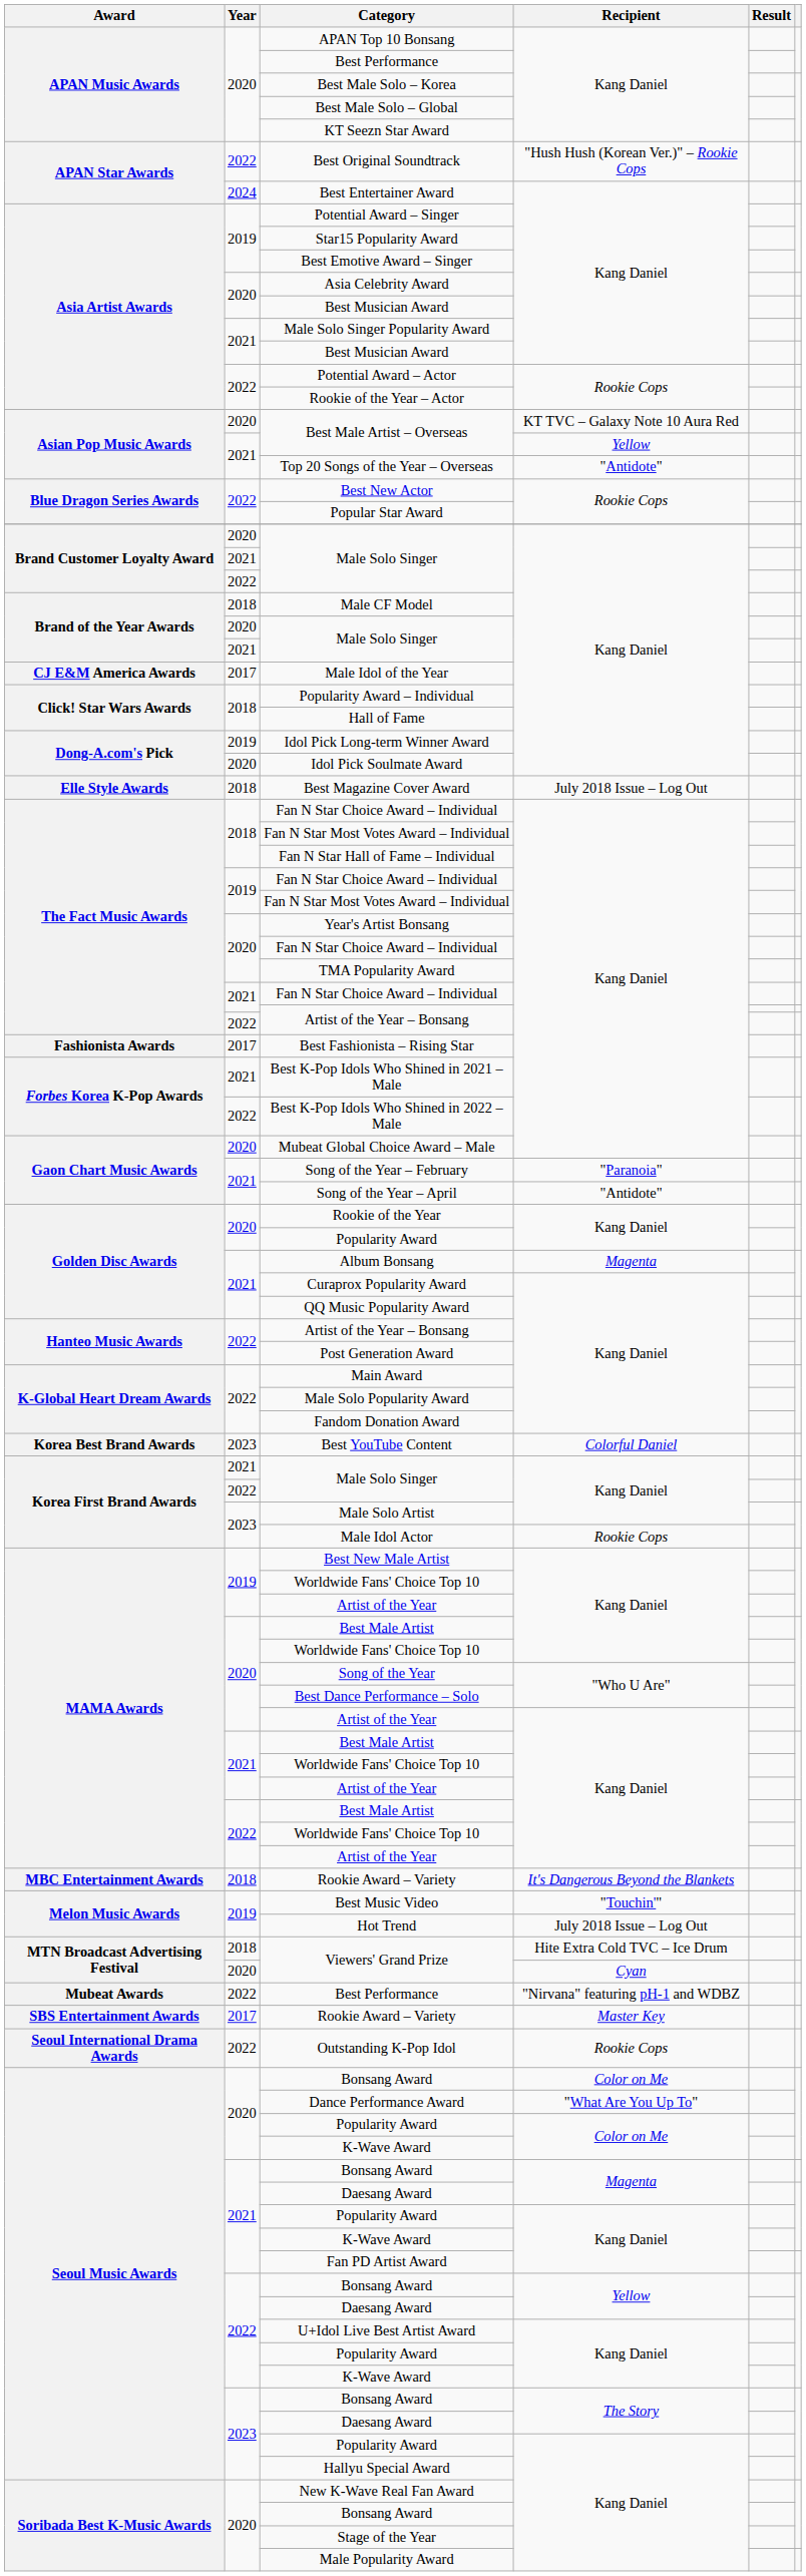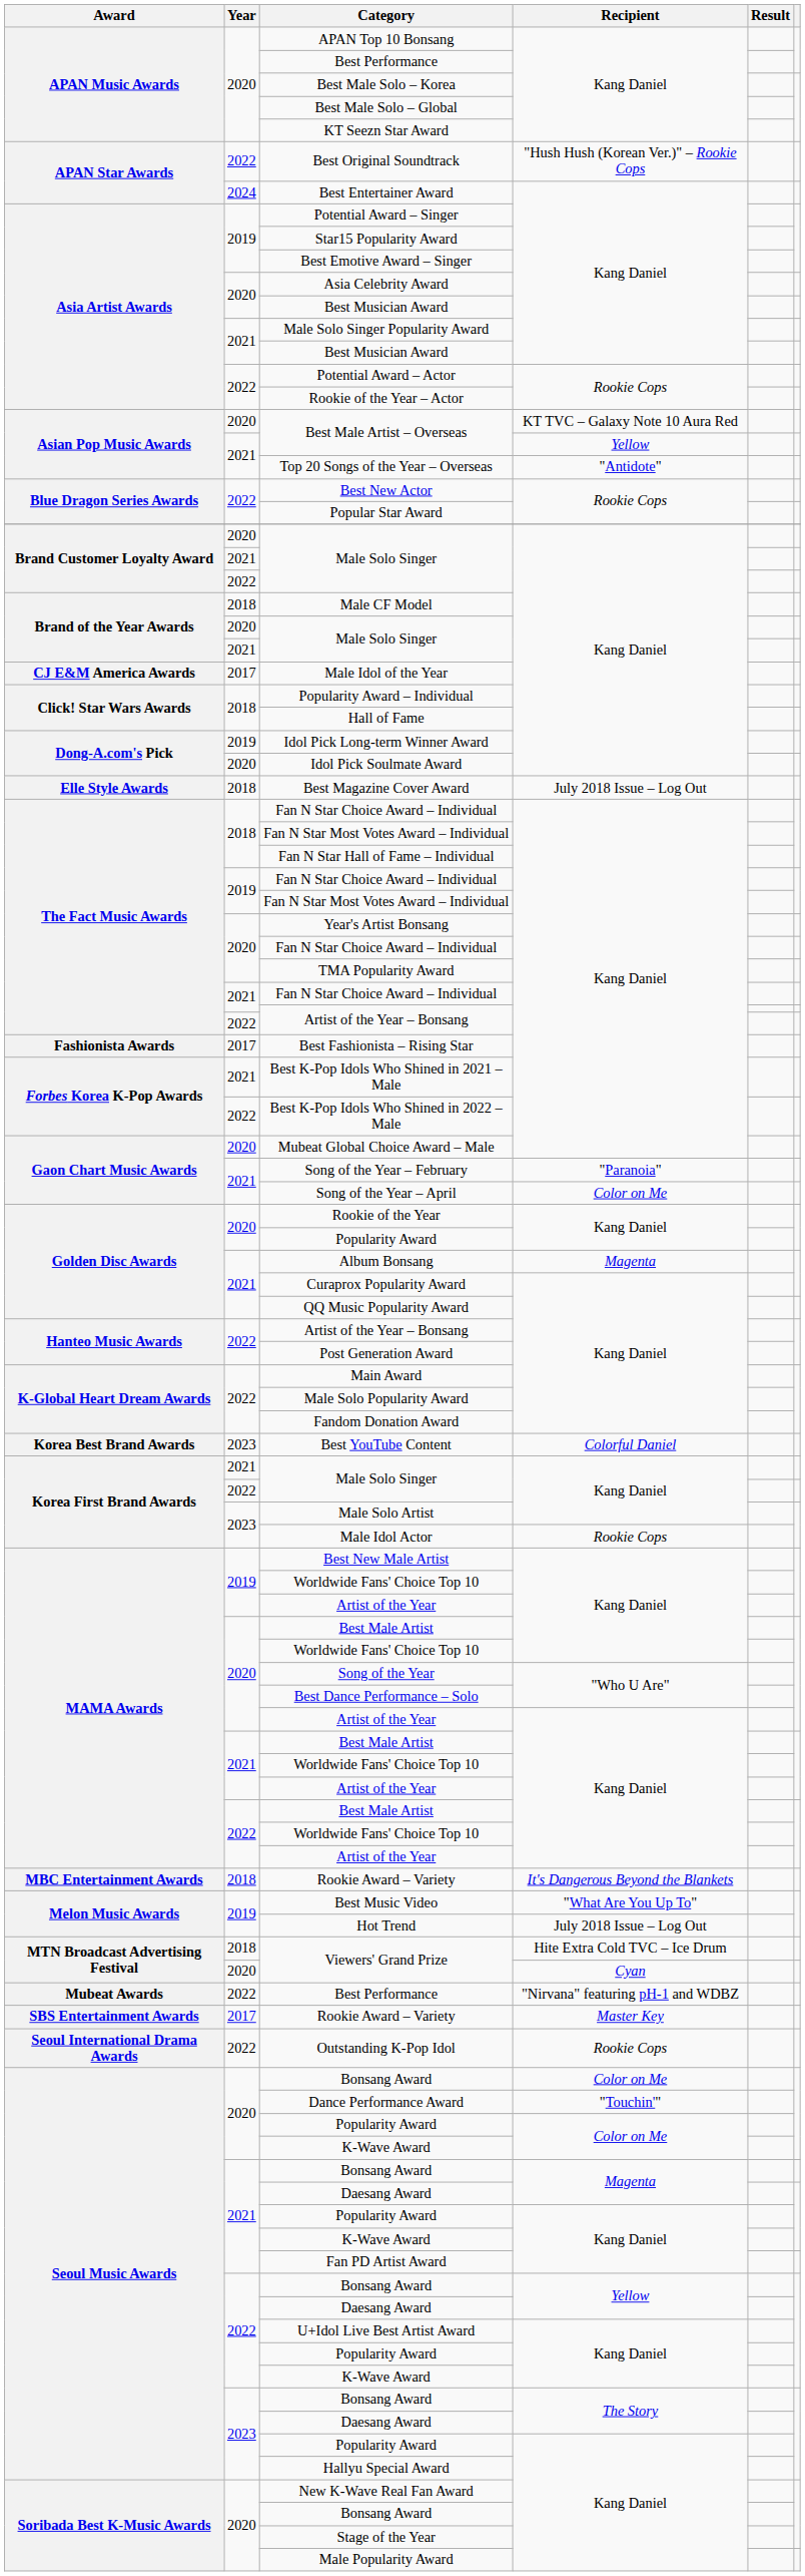Song of the Year – April | Recipient: "Antidote" -> Color on Me
Best Music Video | Recipient: "Touchin'" -> "What Are You Up To"
Dance Performance Award | Recipient: "What Are You Up To" -> "Touchin'"
